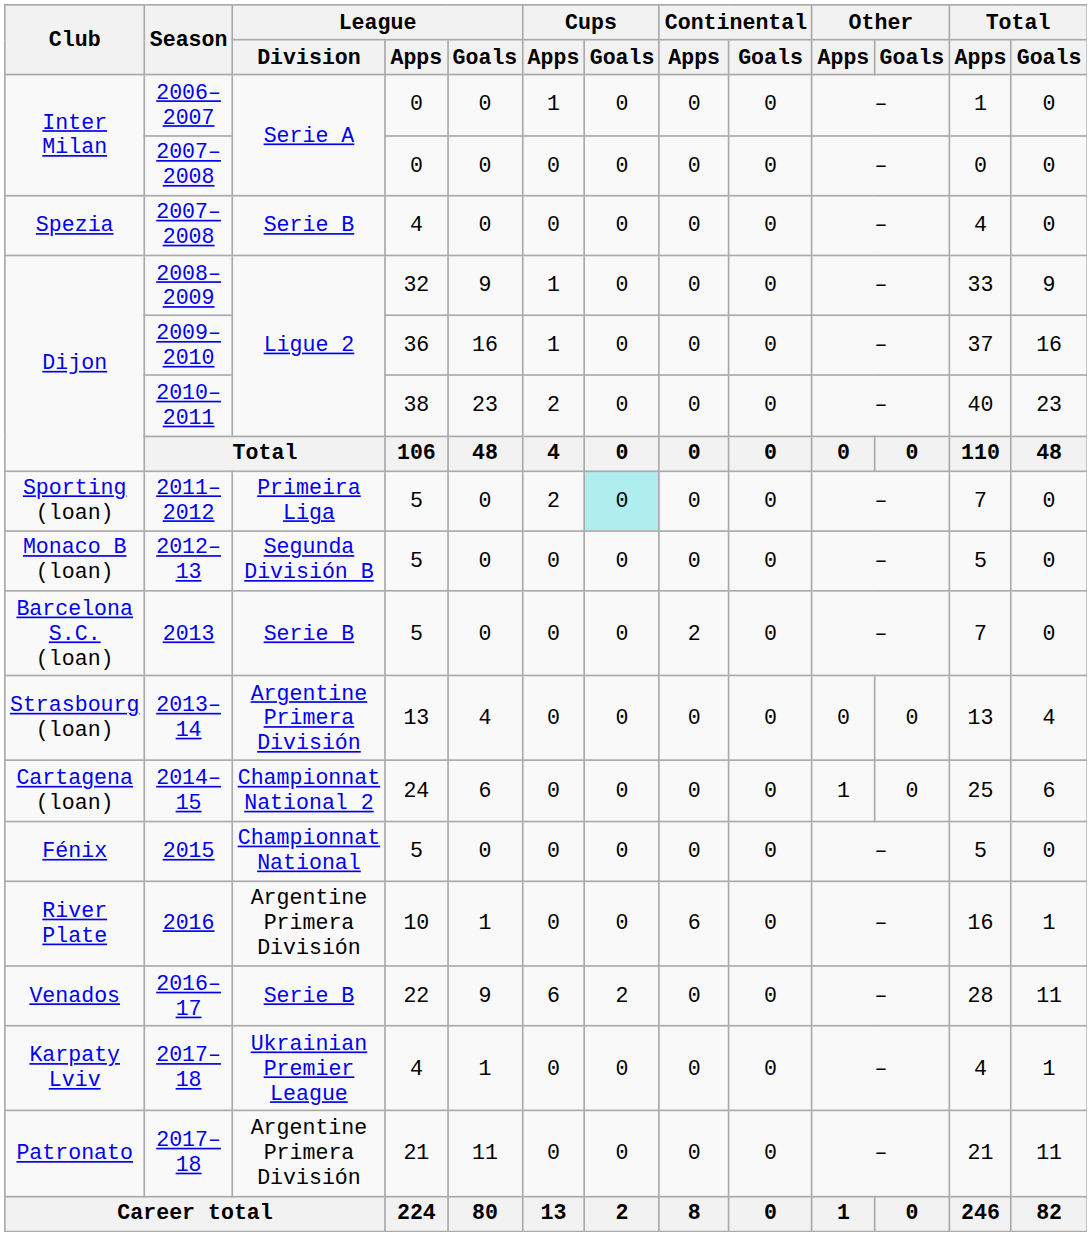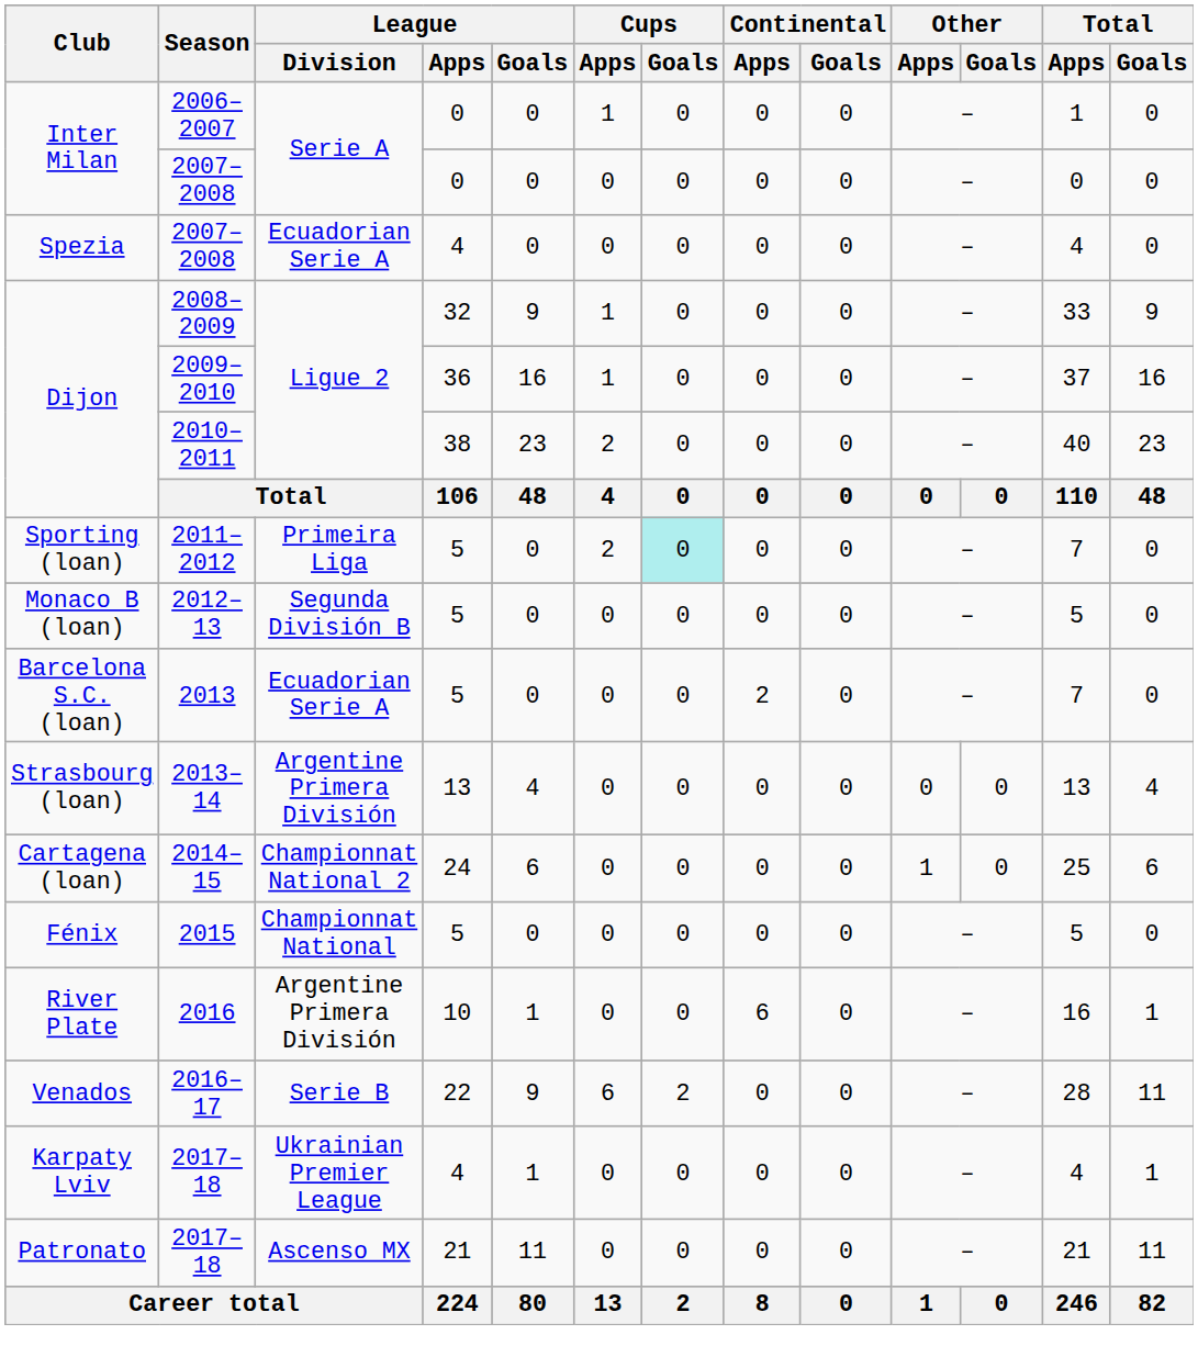Spezia / 2007–2008 | League / Division: Serie B -> Ecuadorian Serie A
2013 | League / Division: Serie B -> Ecuadorian Serie A
Patronato / 2017–18 | League / Division: Argentine Primera División -> Ascenso MX
